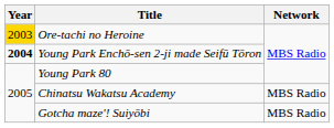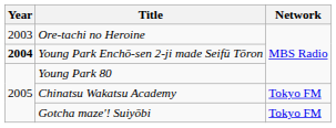Ore-tachi no Heroine | Year: gold background -> no background
Chinatsu Wakatsu Academy | Network: MBS Radio -> Tokyo FM
Gotcha maze'! Suiyōbi | Network: MBS Radio -> Tokyo FM
